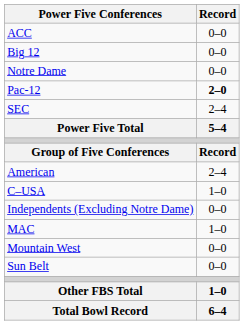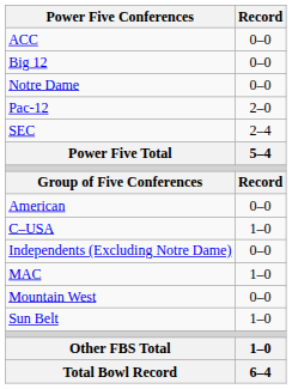Pac-12 | Record: bold -> normal
American | Record: 2–4 -> 0–0
Sun Belt | Record: 0–0 -> 1–0
